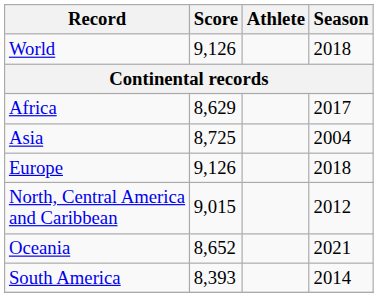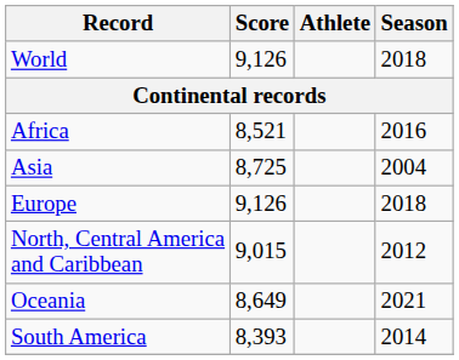Africa | Score: 8,629 -> 8,521
Africa | Season: 2017 -> 2016
Oceania | Score: 8,652 -> 8,649
